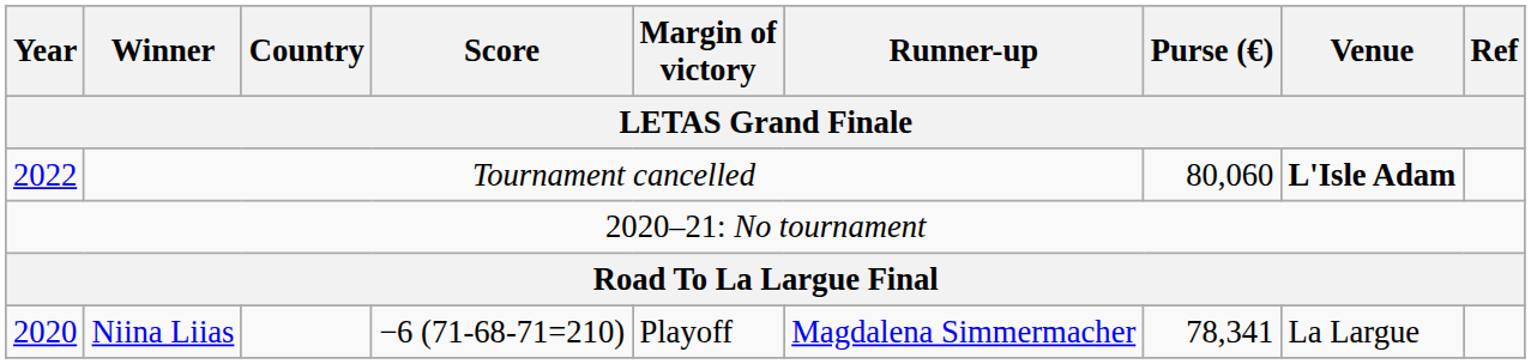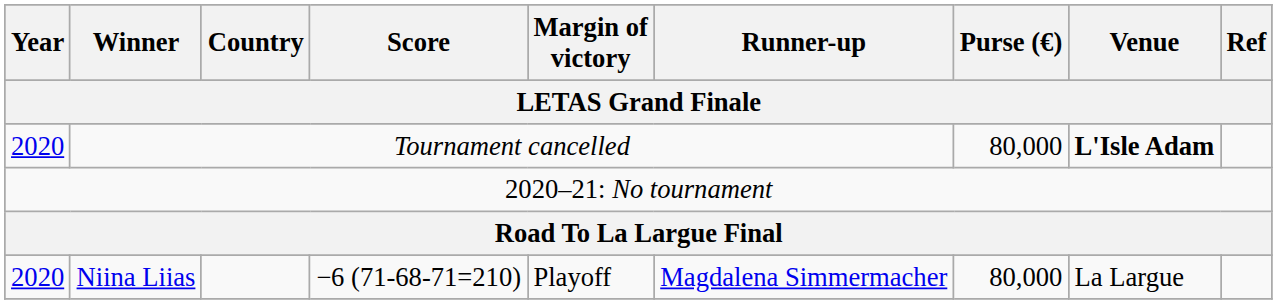Tournament cancelled | Year: 2022 -> 2020
Tournament cancelled | Purse (€): 80,060 -> 80,000
Niina Liias | Purse (€): 78,341 -> 80,000
